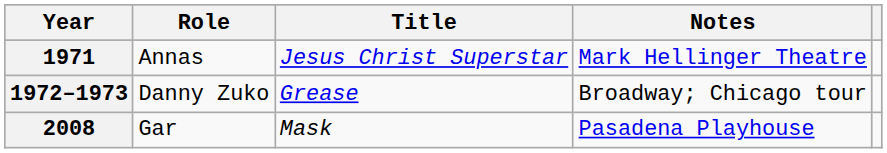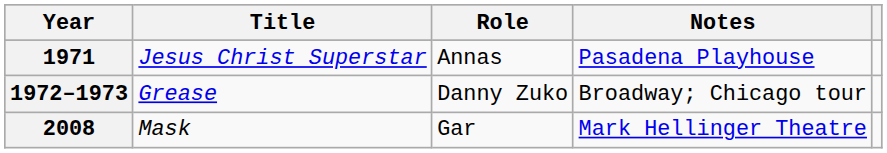columns swapped: Title <-> Role
1971 | Notes: Mark Hellinger Theatre -> Pasadena Playhouse
2008 | Notes: Pasadena Playhouse -> Mark Hellinger Theatre
